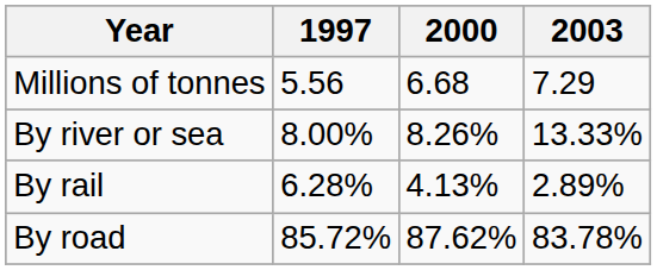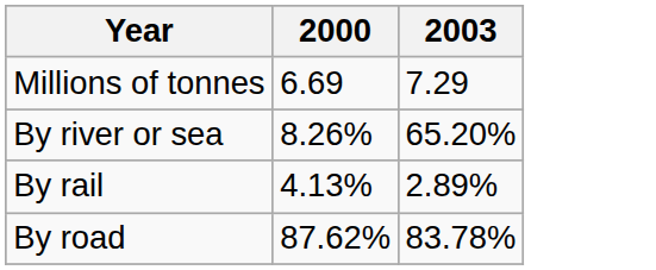- column: 1997 | 5.56 | 8.00% | 6.28% | 85.72%
Millions of tonnes | 2000: 6.68 -> 6.69
By river or sea | 2003: 13.33% -> 65.20%
